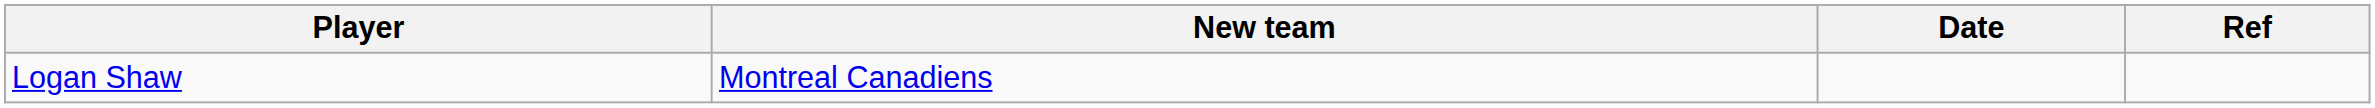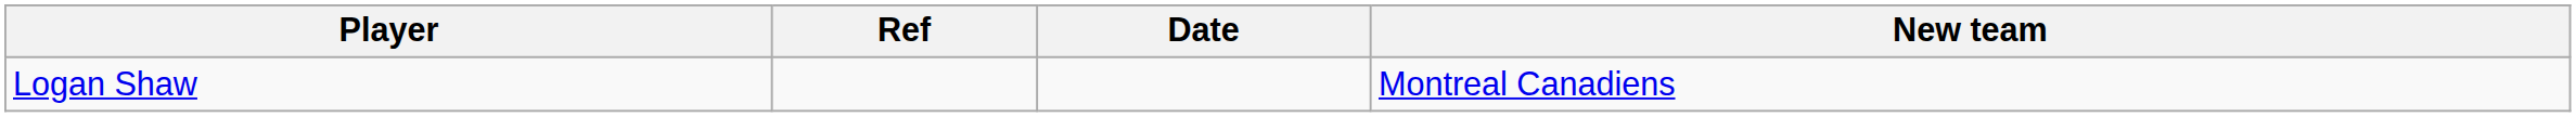columns swapped: New team <-> Ref
